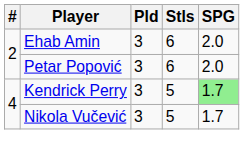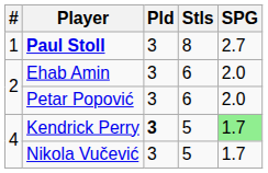+ row: 1 | Paul Stoll | 3 | 8 | 2.7
Kendrick Perry | Pld: normal -> bold
